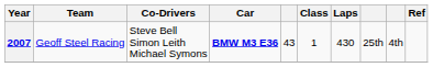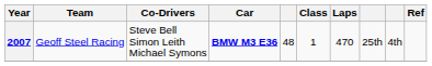2007 | column 5: 43 -> 48
2007 | Laps: 430 -> 470
